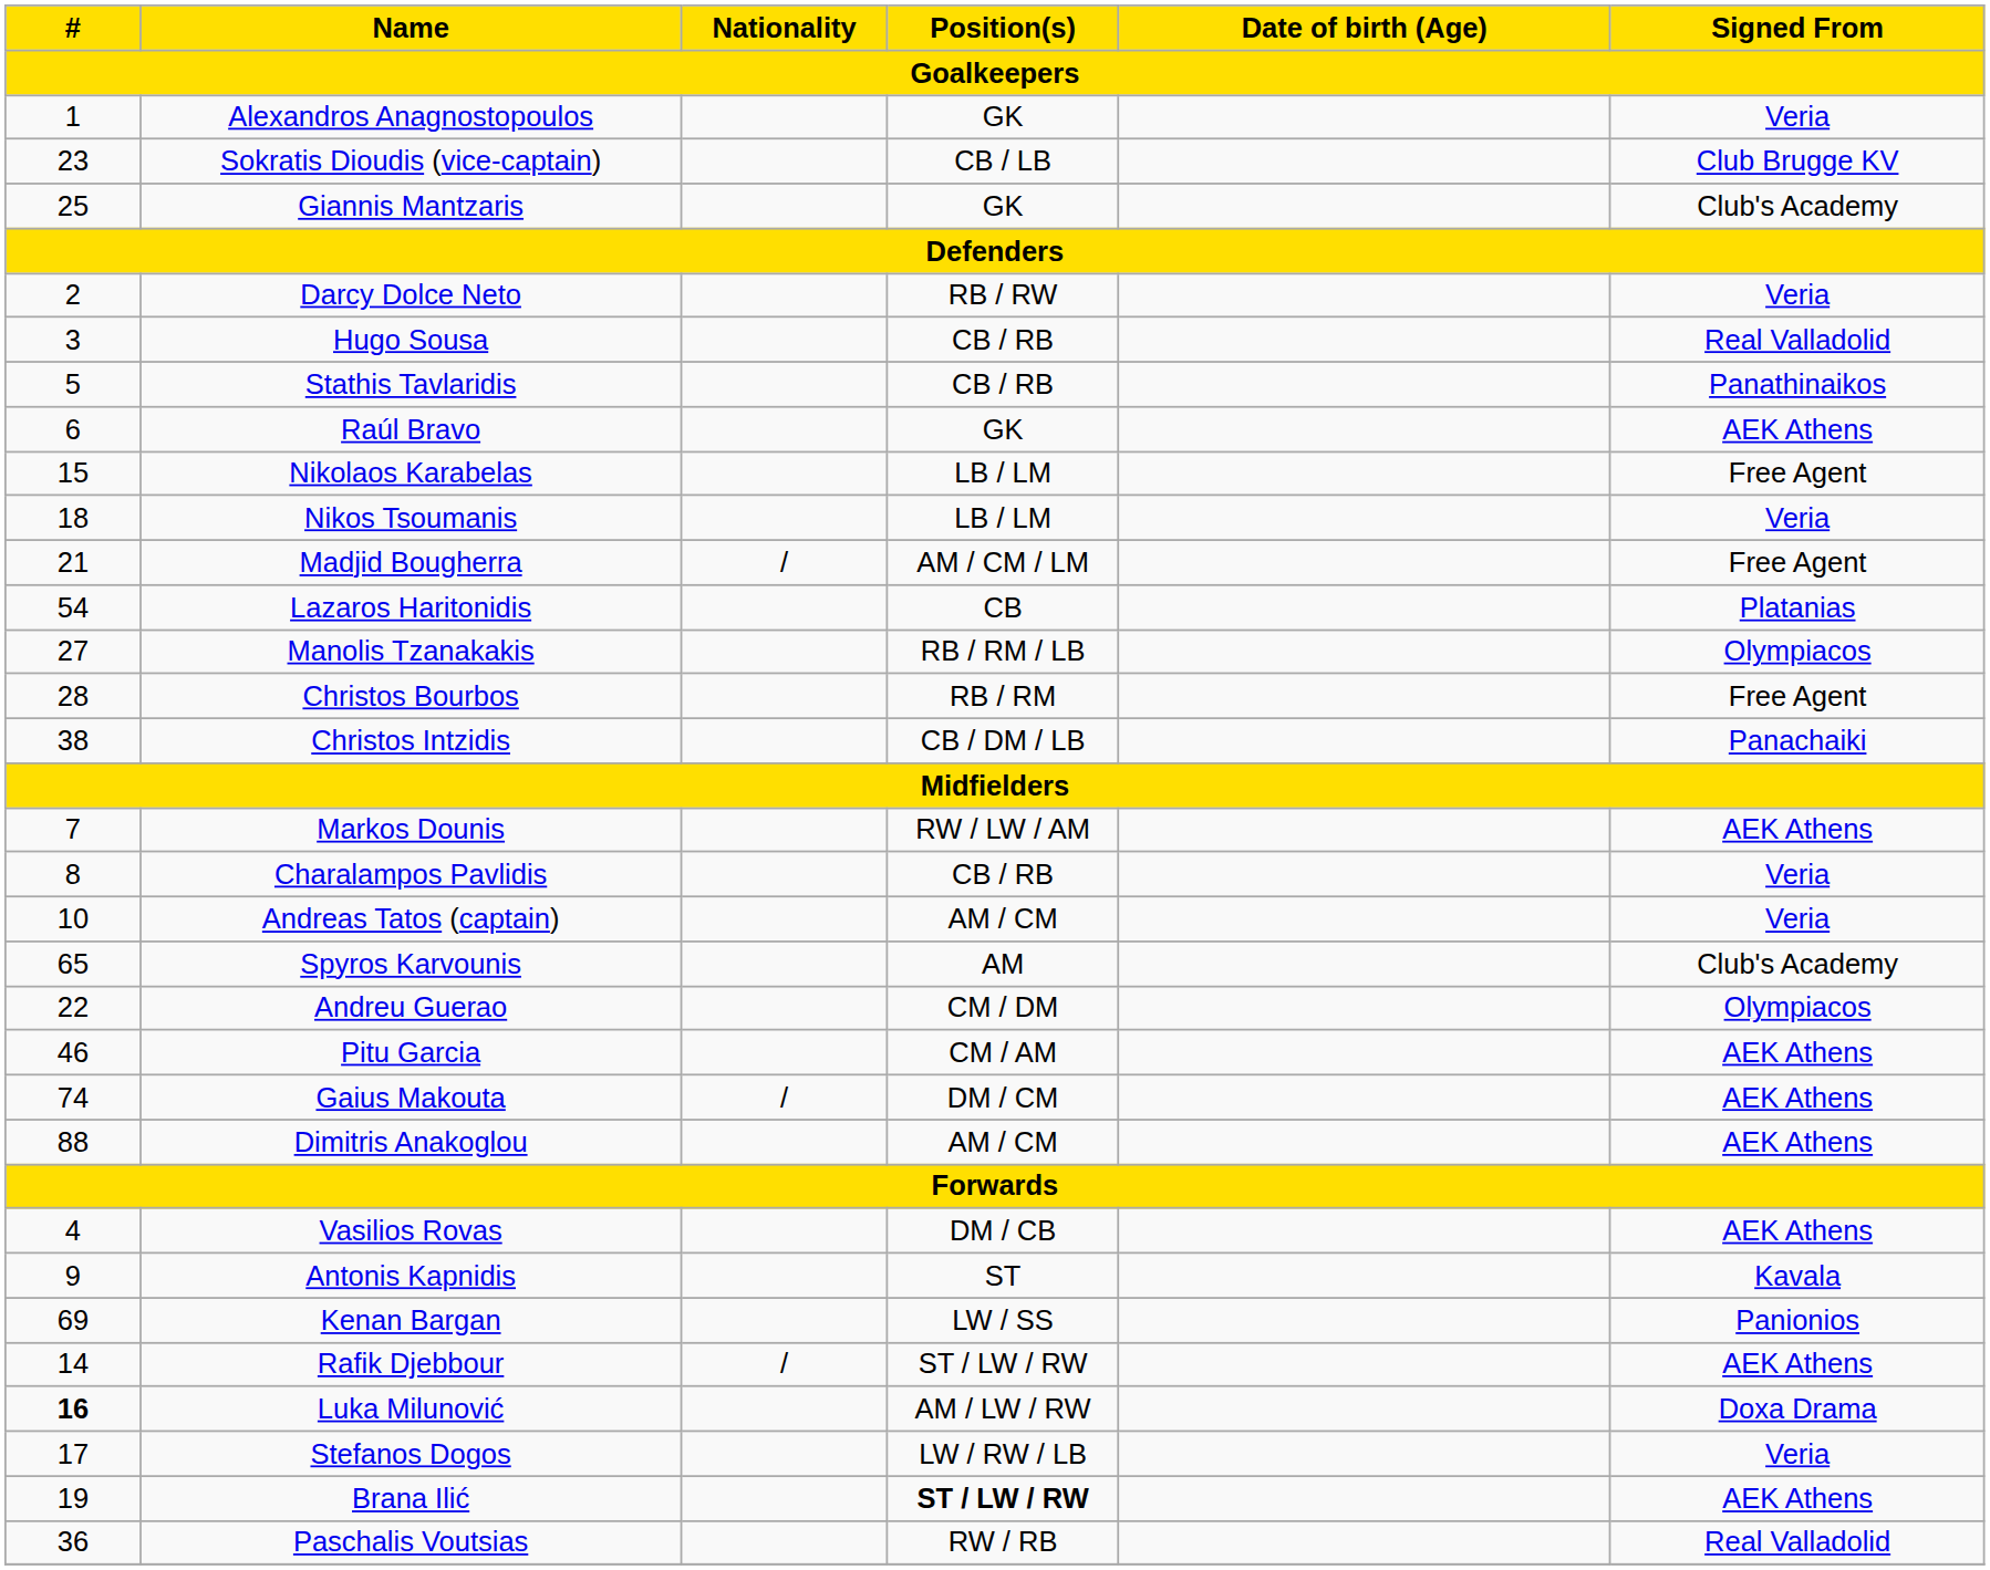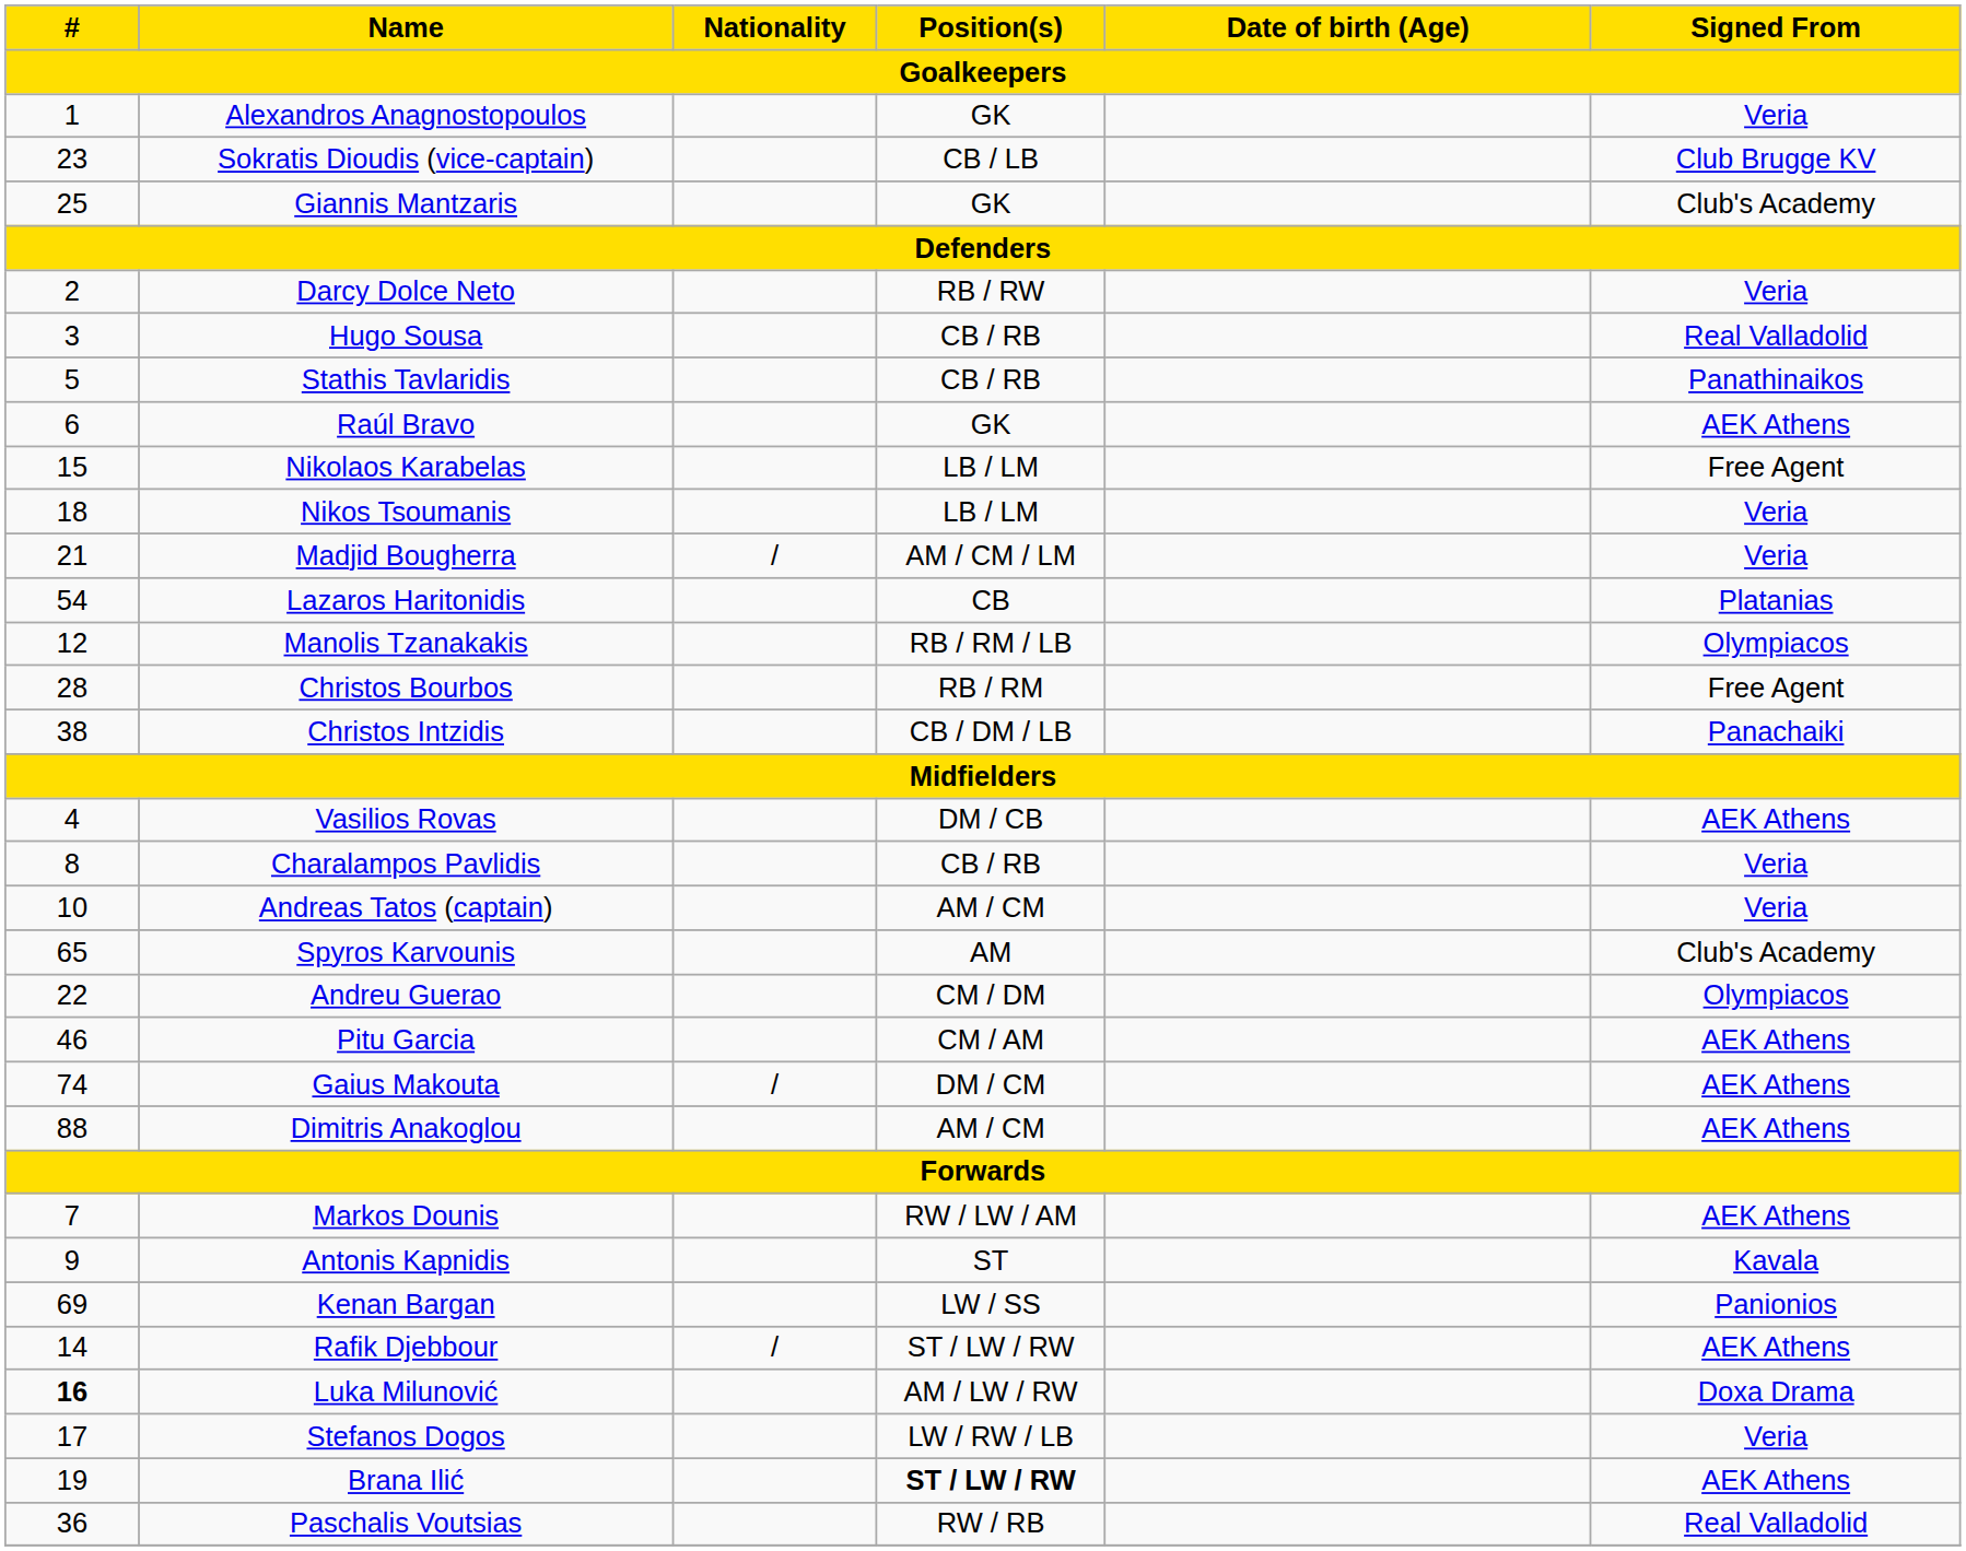Madjid Bougherra | Signed From: Free Agent -> Veria
Manolis Tzanakakis | #: 27 -> 12
rows swapped: Vasilios Rovas <-> Markos Dounis
